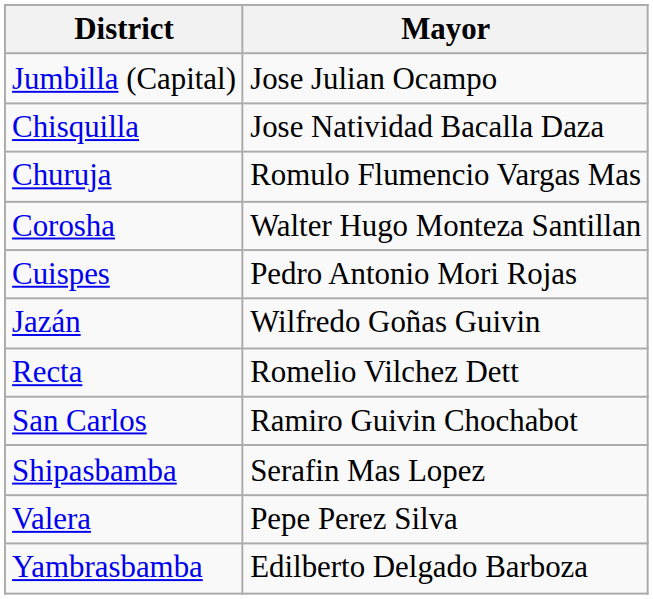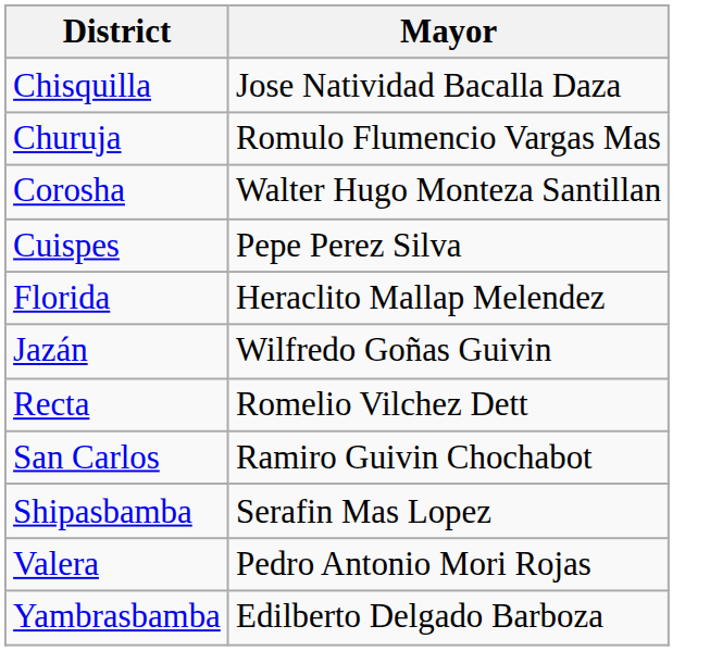- row: Jumbilla (Capital) | Jose Julian Ocampo
Cuispes | Mayor: Pedro Antonio Mori Rojas -> Pepe Perez Silva
+ row: Florida | Heraclito Mallap Melendez
Valera | Mayor: Pepe Perez Silva -> Pedro Antonio Mori Rojas
